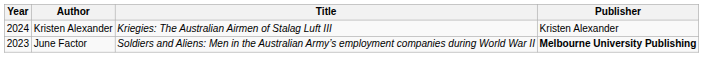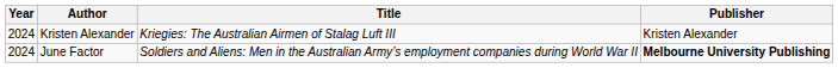June Factor | Year: 2023 -> 2024
